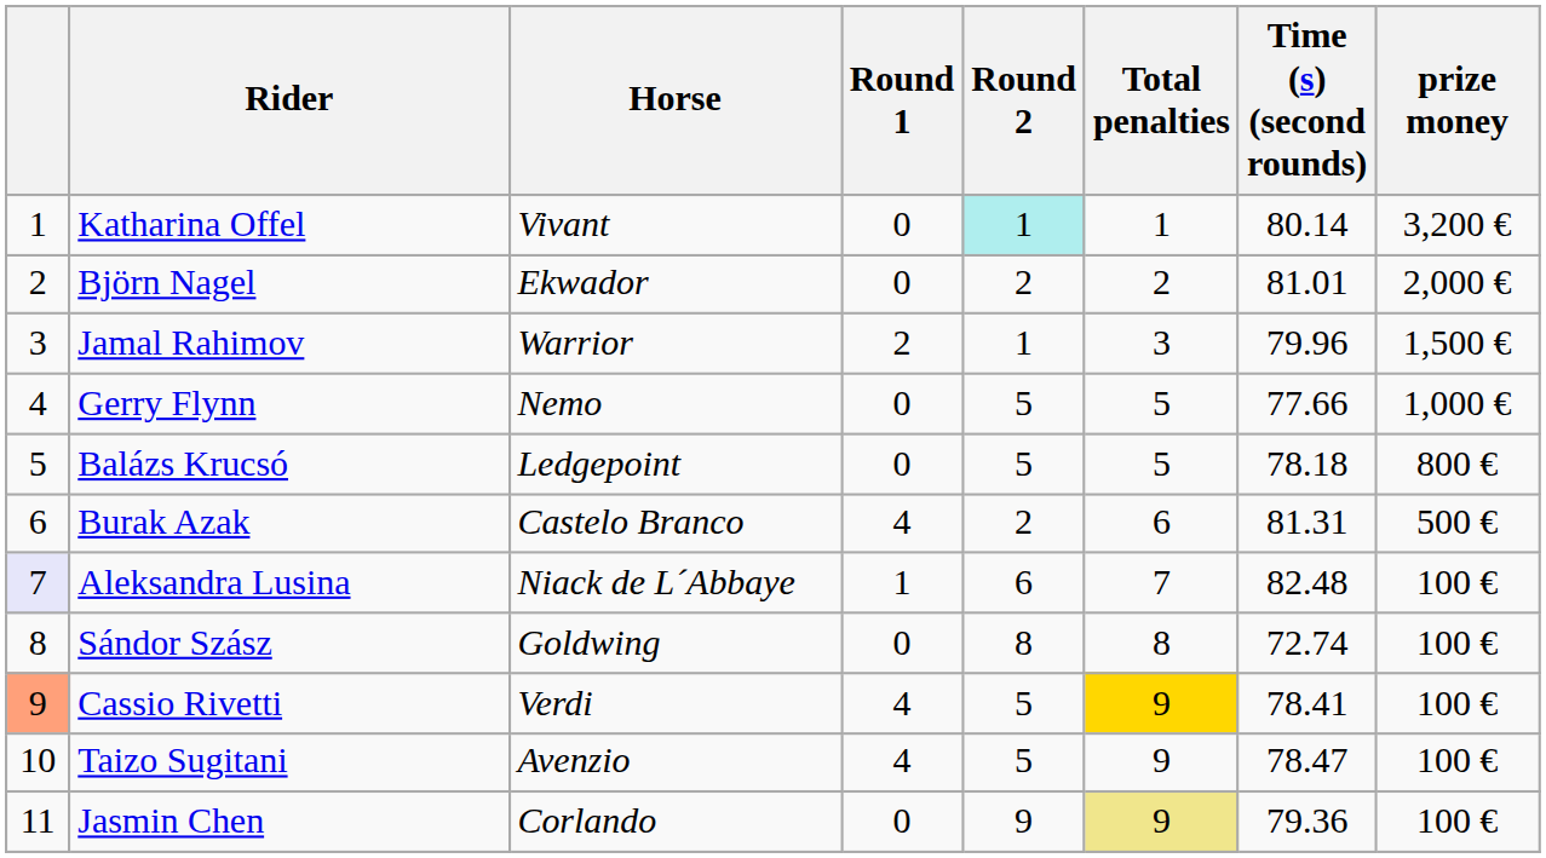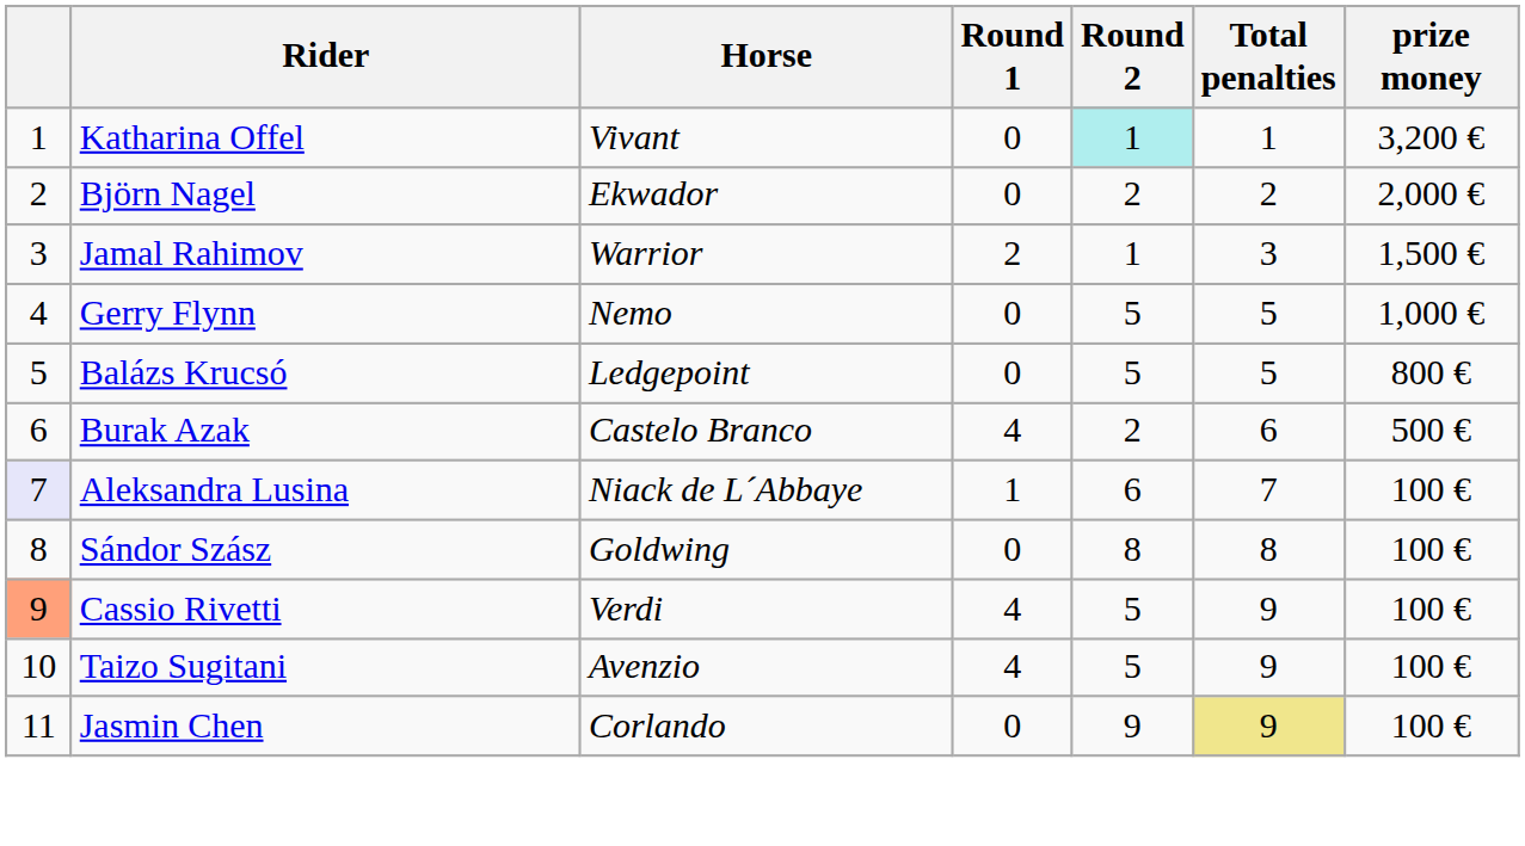- column: Time (s) (second rounds) | 80.14 | 81.01 | 79.96 | 77.66 | 78.18 | 81.31 | 82.48 | 72.74 | 78.41 | 78.47 | 79.36
Cassio Rivetti | Total penalties: gold background -> no background
